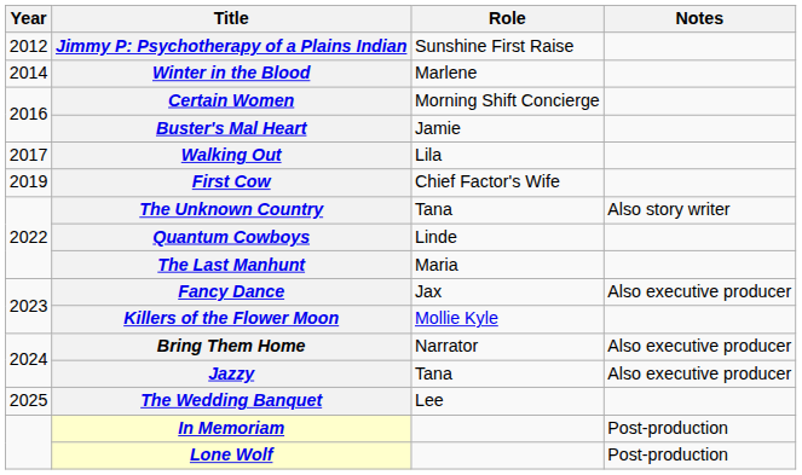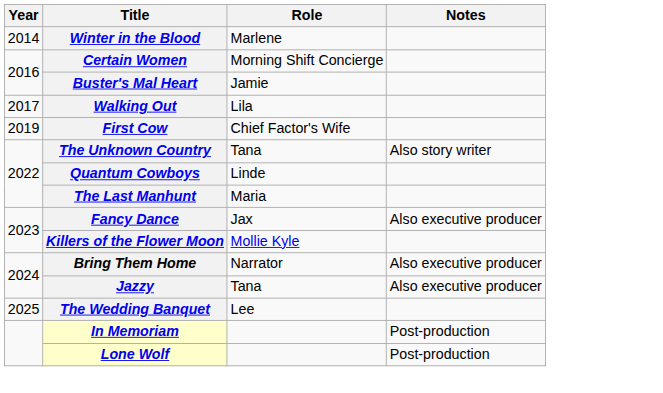- row: 2012 | Jimmy P: Psychotherapy of a Plains Indian | Sunshine First Raise
